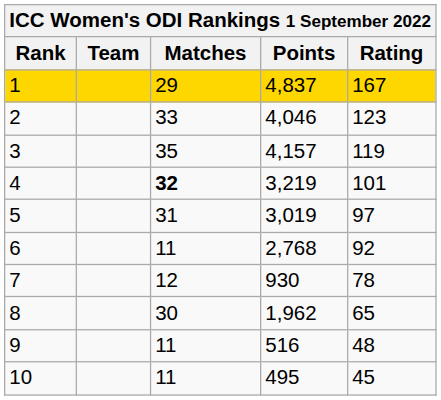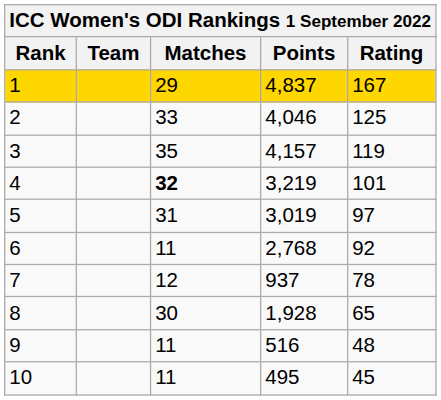2 | Rating: 123 -> 125
7 | Points: 930 -> 937
8 | Points: 1,962 -> 1,928
